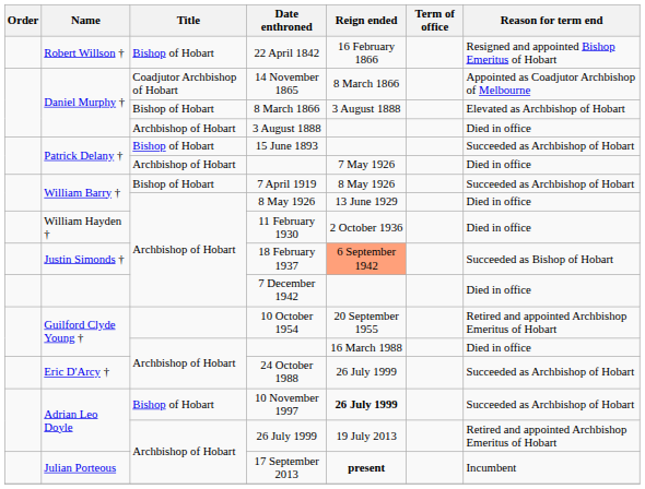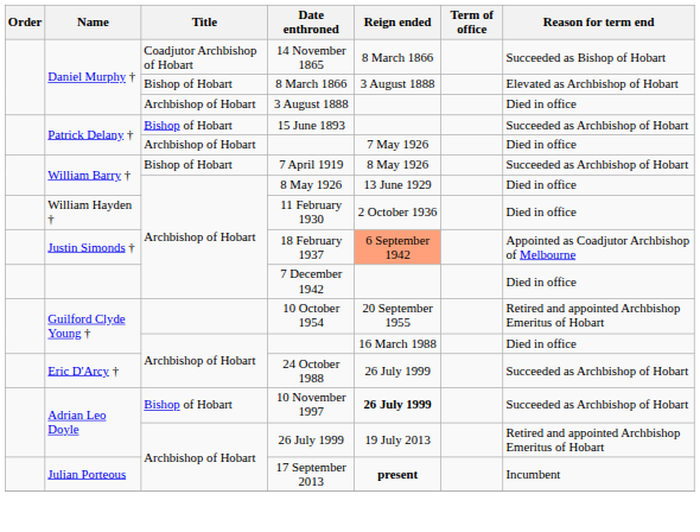- row: Robert Willson † | Bishop of Hobart | 22 April 1842 | 16 February 1866 | Resigned and appointed Bishop Emeritus of Hobart
14 November 1865 | Reason for term end: Appointed as Coadjutor Archbishop of Melbourne -> Succeeded as Bishop of Hobart
18 February 1937 | Reason for term end: Succeeded as Bishop of Hobart -> Appointed as Coadjutor Archbishop of Melbourne
